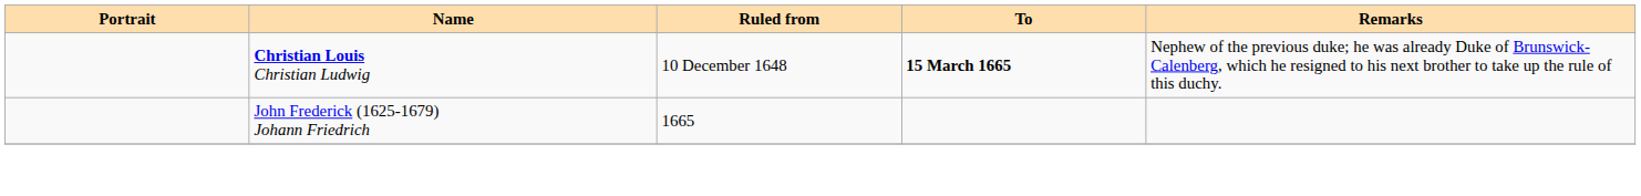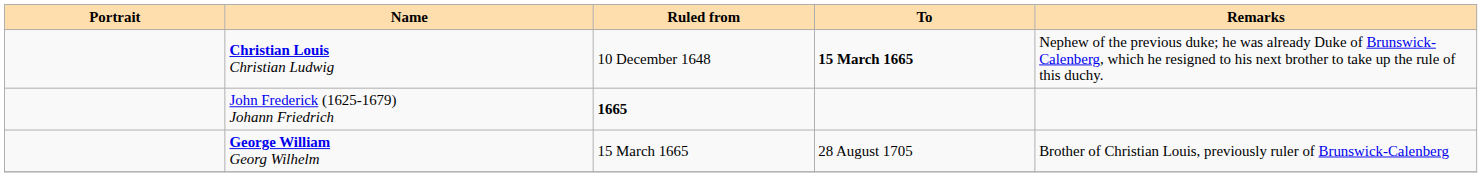John Frederick (1625-1679) Johann Friedrich | Ruled from: normal -> bold
+ row: George William Georg Wilhelm | 15 March 1665 | 28 August 1705 | Brother of Christian Louis, previously ruler of Brunswick-Calenberg
